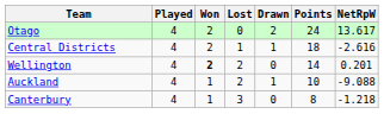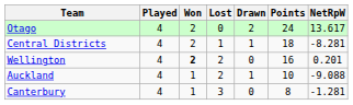Central Districts | NetRpW: -2.616 -> -8.281
Wellington | Points: 14 -> 16
Canterbury | NetRpW: -1.218 -> -1.281
